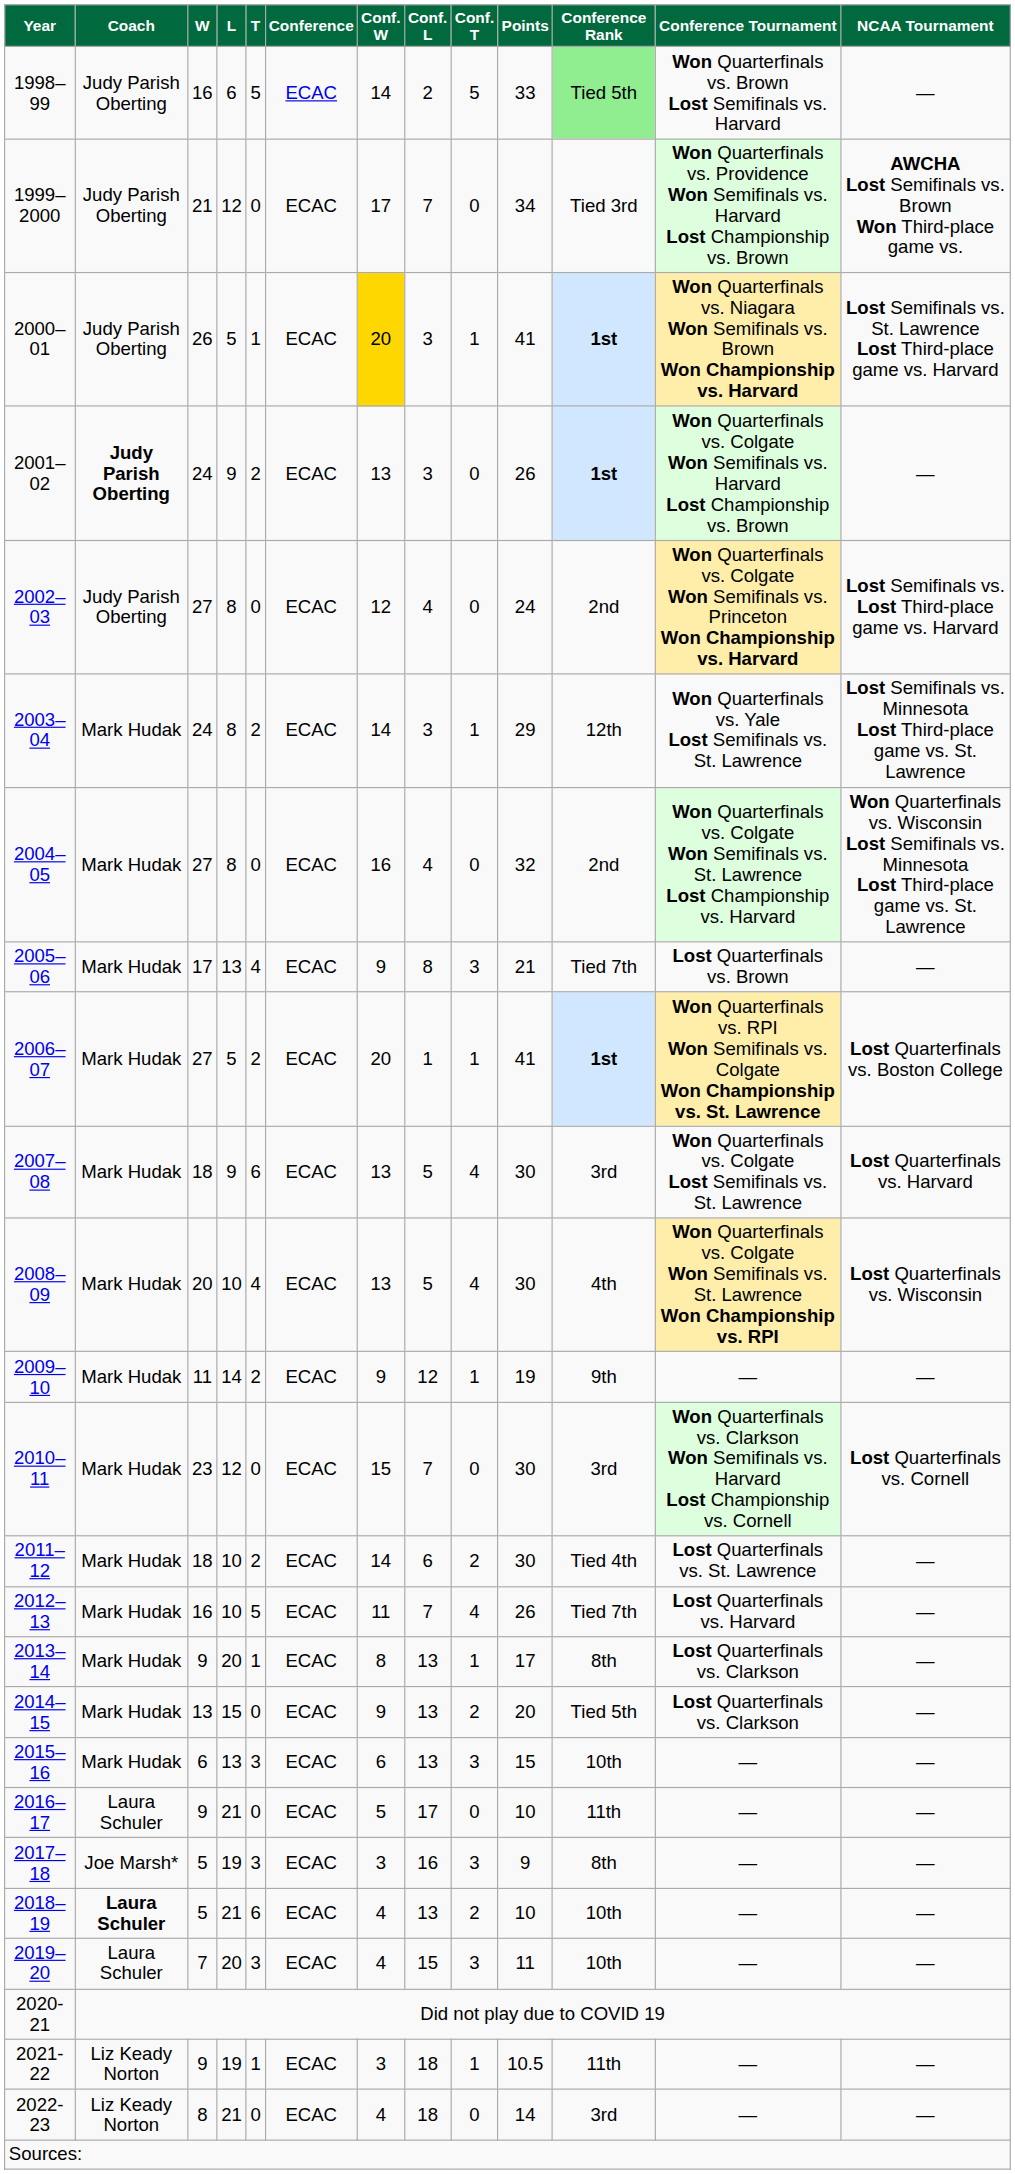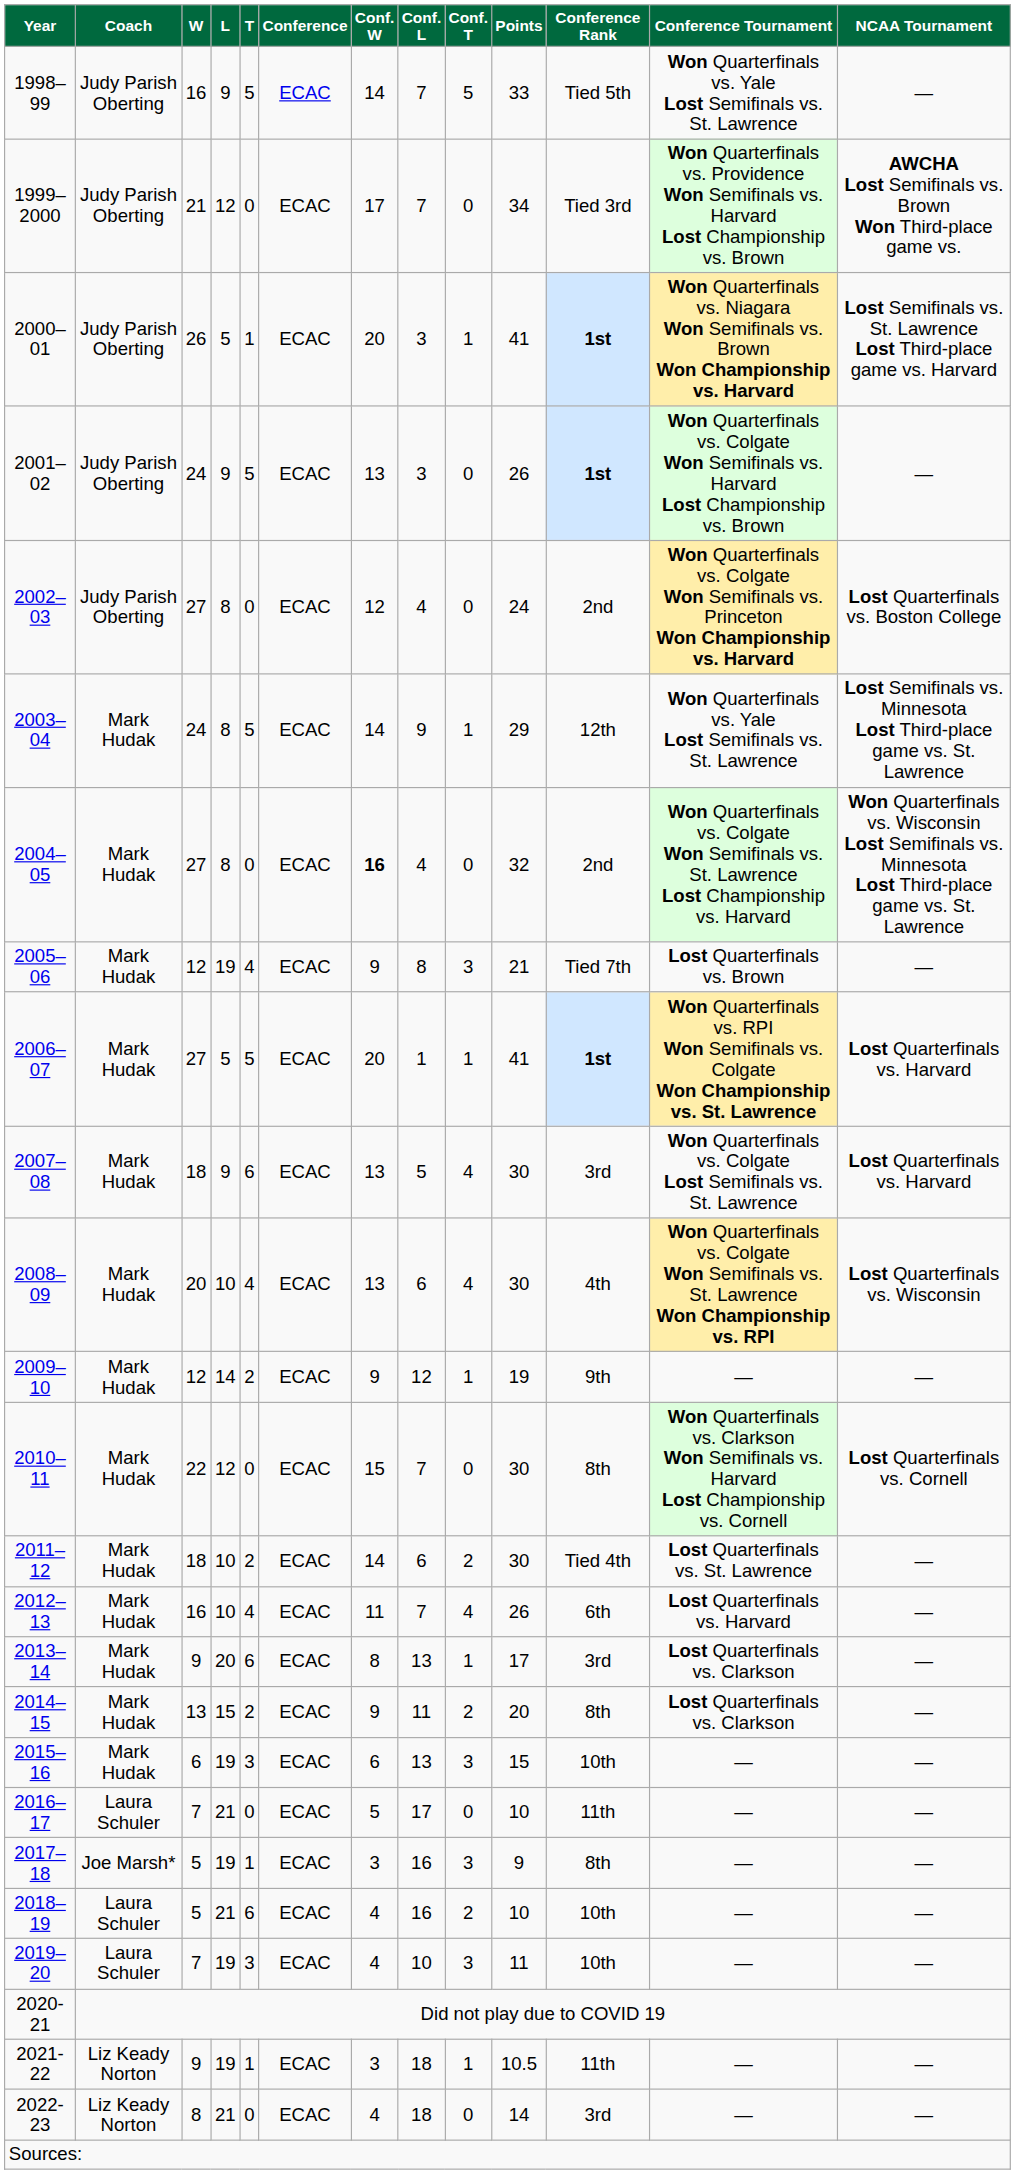1998–99 | L: 6 -> 9
1998–99 | Conf. L: 2 -> 7
1998–99 | Conference Rank: lightgreen background -> no background
1998–99 | Conference Tournament: Won Quarterfinals vs. Brown Lost Semifinals vs. Harvard -> Won Quarterfinals vs. Yale Lost Semifinals vs. St. Lawrence
2000–01 | Conf. W: gold background -> no background
2001–02 | Coach: bold -> normal
2001–02 | T: 2 -> 5
2002–03 | NCAA Tournament: Lost Semifinals vs. Lost Third-place game vs. Harvard -> Lost Quarterfinals vs. Boston College
2003–04 | T: 2 -> 5
2003–04 | Conf. L: 3 -> 9
2004–05 | Conf. W: normal -> bold
2005–06 | W: 17 -> 12
2005–06 | L: 13 -> 19
2006–07 | T: 2 -> 5
2006–07 | NCAA Tournament: Lost Quarterfinals vs. Boston College -> Lost Quarterfinals vs. Harvard
2008–09 | Conf. L: 5 -> 6
2009–10 | W: 11 -> 12
2010–11 | W: 23 -> 22
2010–11 | Conference Rank: 3rd -> 8th
2012–13 | T: 5 -> 4
2012–13 | Conference Rank: Tied 7th -> 6th
2013–14 | T: 1 -> 6
2013–14 | Conference Rank: 8th -> 3rd
2014–15 | T: 0 -> 2
2014–15 | Conf. L: 13 -> 11
2014–15 | Conference Rank: Tied 5th -> 8th
2015–16 | L: 13 -> 19
2016–17 | W: 9 -> 7
2017–18 | T: 3 -> 1
2018–19 | Coach: bold -> normal
2018–19 | Conf. L: 13 -> 16
2019–20 | L: 20 -> 19
2019–20 | Conf. L: 15 -> 10
